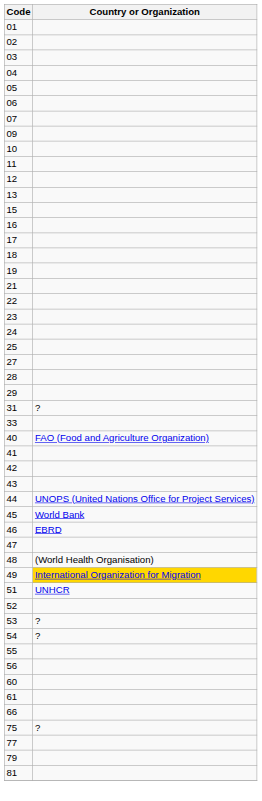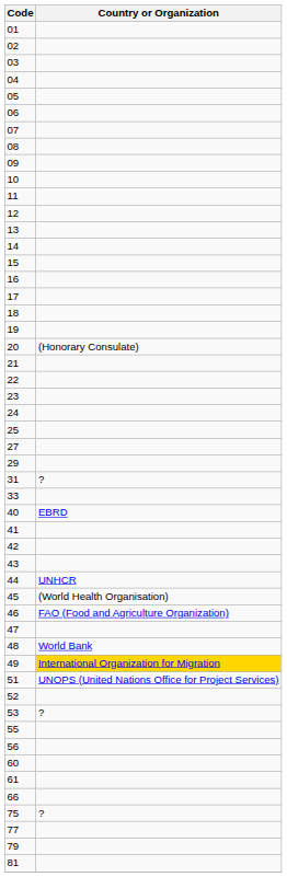+ row: 08
+ row: 14
+ row: 20 | (Honorary Consulate)
- row: 28
40 | Country or Organization: FAO (Food and Agriculture Organization) -> EBRD
44 | Country or Organization: UNOPS (United Nations Office for Project Services) -> UNHCR
45 | Country or Organization: World Bank -> (World Health Organisation)
46 | Country or Organization: EBRD -> FAO (Food and Agriculture Organization)
48 | Country or Organization: (World Health Organisation) -> World Bank
51 | Country or Organization: UNHCR -> UNOPS (United Nations Office for Project Services)
- row: 54 | ?
